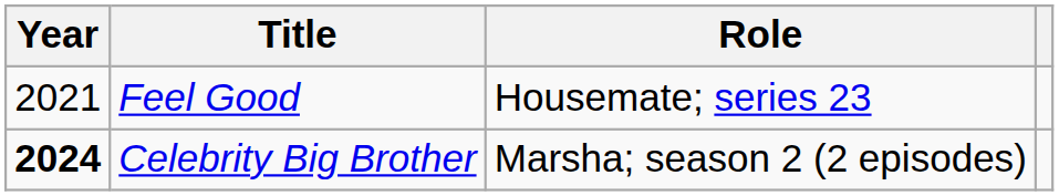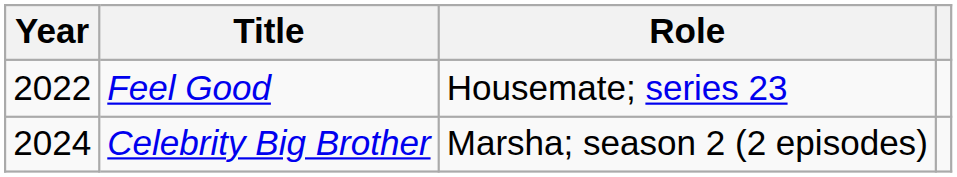Feel Good | Year: 2021 -> 2022
Celebrity Big Brother | Year: bold -> normal
